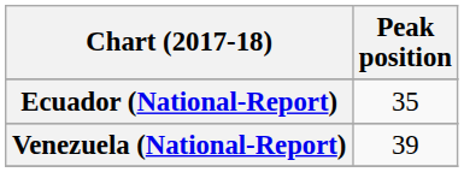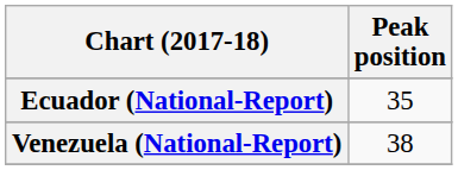Venezuela (National-Report) | Peak position: 39 -> 38
